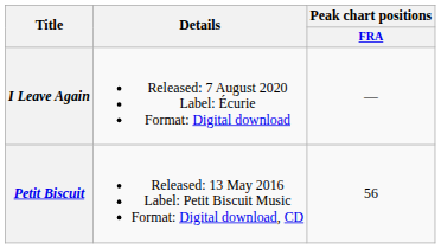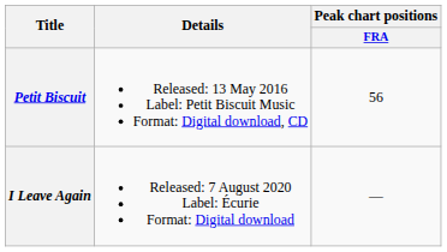rows swapped: Petit Biscuit <-> I Leave Again
